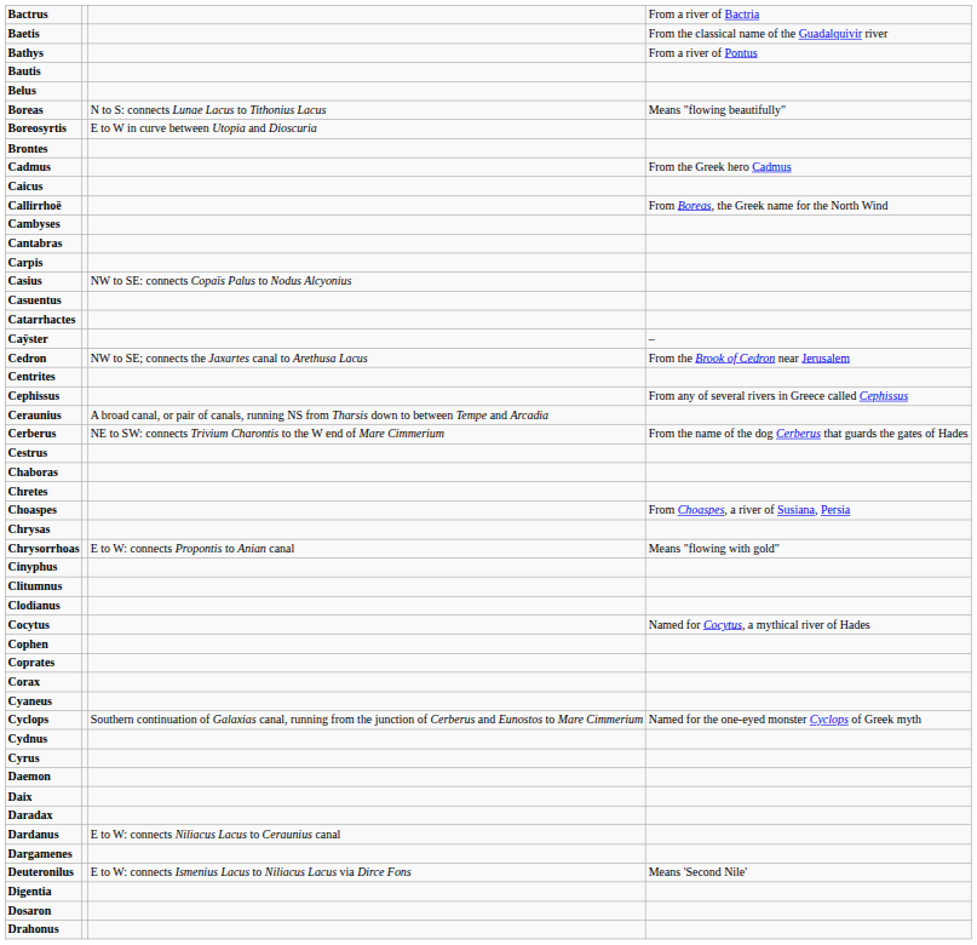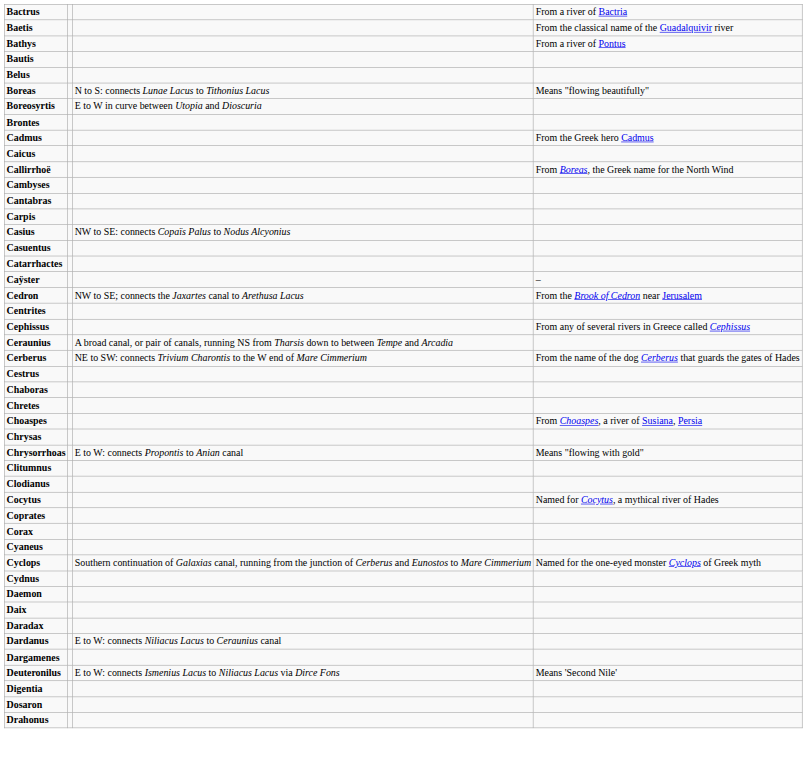- row: Cinyphus
- row: Cophen
- row: Cyrus
